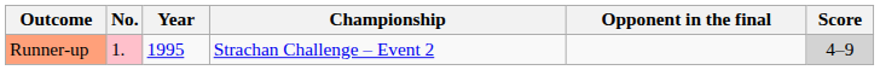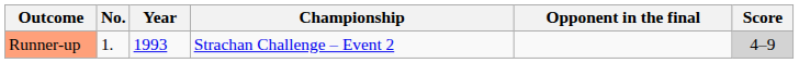Runner-up | No.: pink background -> no background
Runner-up | Year: 1995 -> 1993
